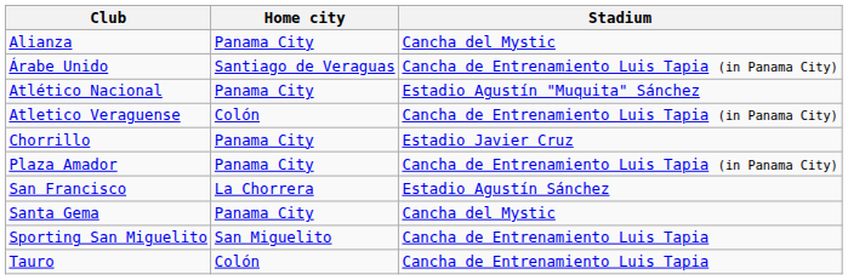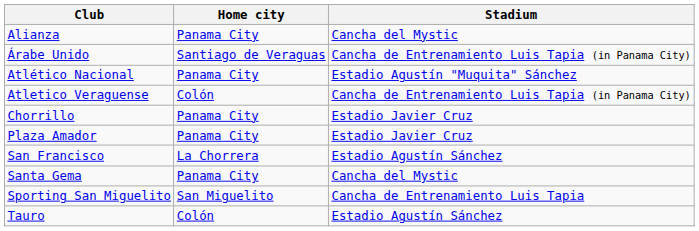Plaza Amador | Stadium: Cancha de Entrenamiento Luis Tapia (in Panama City) -> Estadio Javier Cruz
Tauro | Stadium: Cancha de Entrenamiento Luis Tapia -> Estadio Agustín Sánchez
